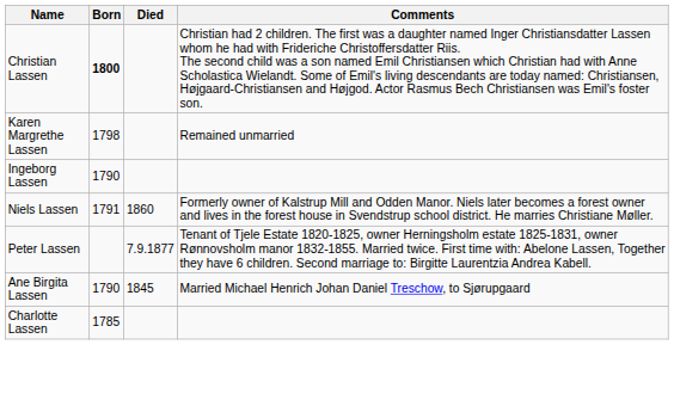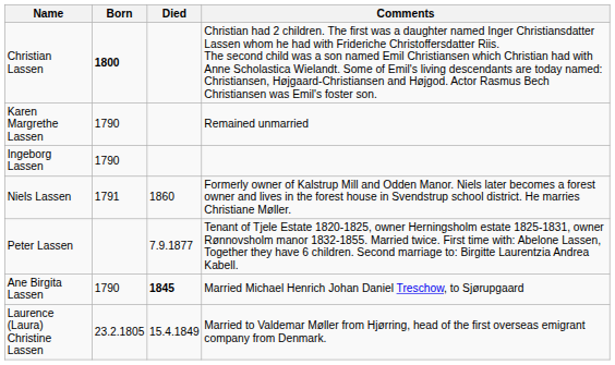Karen Margrethe Lassen | Born: 1798 -> 1790
Ane Birgita Lassen | Died: normal -> bold
- row: Charlotte Lassen | 1785
+ row: Laurence (Laura) Christine Lassen | 23.2.1805 | 15.4.1849 | Married to Valdemar Møller from Hjørring, head of the first overseas emigrant company from Denmark.
